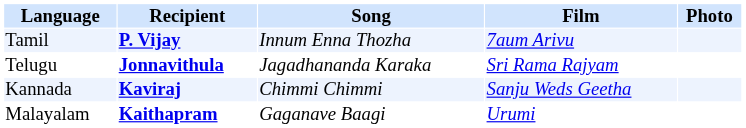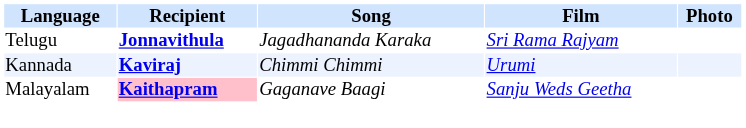- row: Tamil | P. Vijay | Innum Enna Thozha | 7aum Arivu
Kannada | Film: Sanju Weds Geetha -> Urumi
Malayalam | Recipient: no background -> pink background
Malayalam | Film: Urumi -> Sanju Weds Geetha
